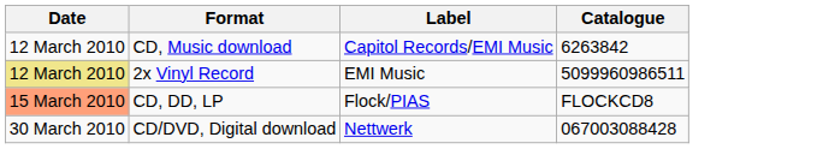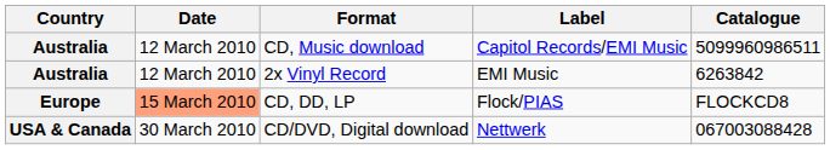+ column: Country | Australia | Australia | Europe | USA & Canada
CD, Music download | Catalogue: 6263842 -> 5099960986511
2x Vinyl Record | Date: khaki background -> no background
2x Vinyl Record | Catalogue: 5099960986511 -> 6263842
